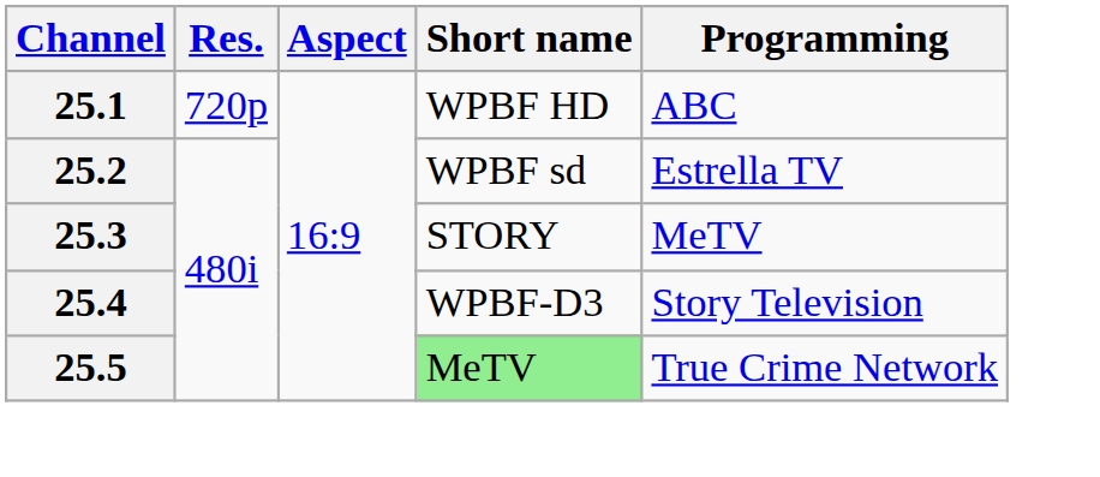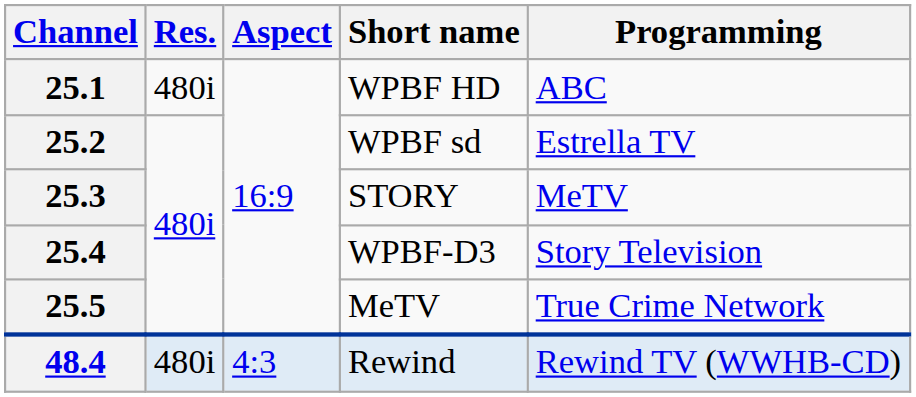25.1 | Res.: 720p -> 480i
25.5 | Short name: lightgreen background -> no background
+ row: 48.4 | 480i | 4:3 | Rewind | Rewind TV (WWHB-CD)
